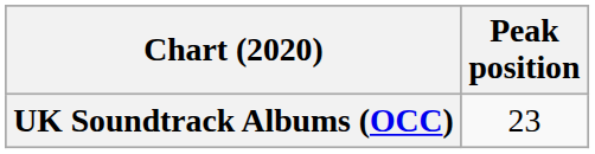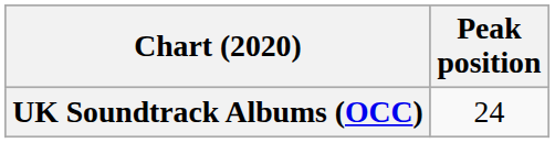UK Soundtrack Albums (OCC) | Peak position: 23 -> 24
